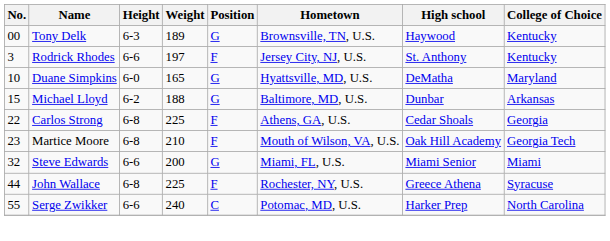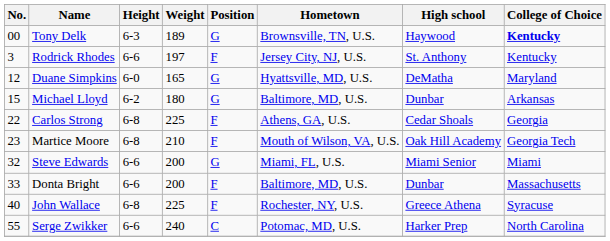Tony Delk | College of Choice: normal -> bold
Duane Simpkins | No.: 10 -> 12
Michael Lloyd | Weight: 188 -> 180
+ row: 33 | Donta Bright | 6-6 | 200 | F | Baltimore, MD, U.S. | Dunbar | Massachusetts
John Wallace | No.: 44 -> 40
